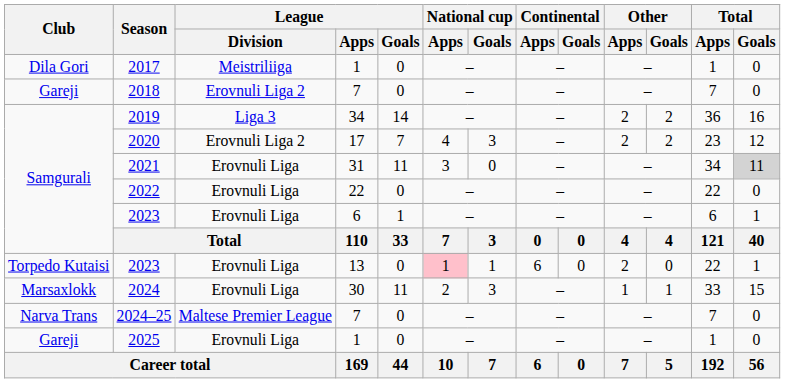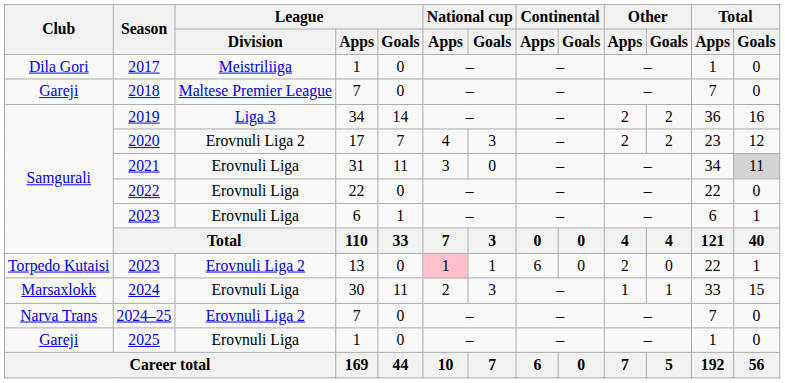2018 | League / Division: Erovnuli Liga 2 -> Maltese Premier League
2023 / 13 | League / Division: Erovnuli Liga -> Erovnuli Liga 2
2024–25 | League / Division: Maltese Premier League -> Erovnuli Liga 2
